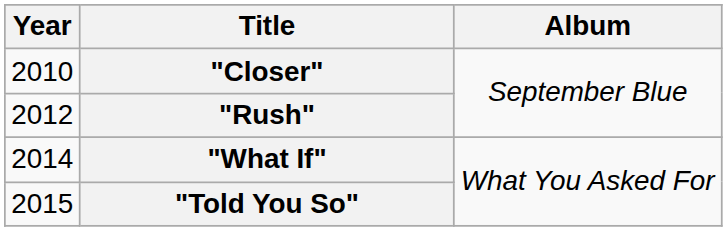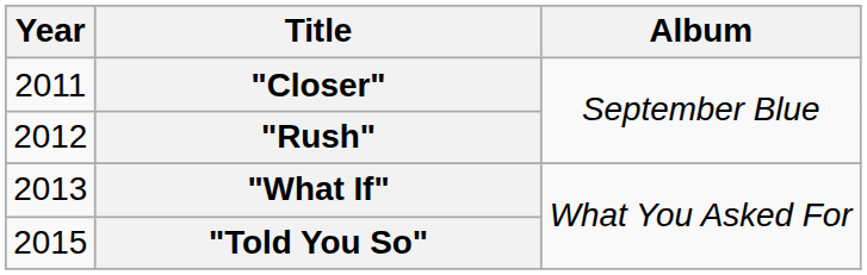"Closer" | Year: 2010 -> 2011
"What If" | Year: 2014 -> 2013
